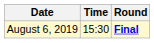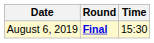columns swapped: Time <-> Round
